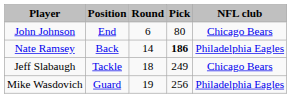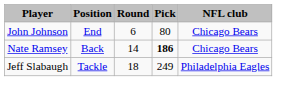Nate Ramsey | NFL club: Philadelphia Eagles -> Chicago Bears
Jeff Slabaugh | NFL club: Chicago Bears -> Philadelphia Eagles
- row: Mike Wasdovich | Guard | 19 | 256 | Philadelphia Eagles
